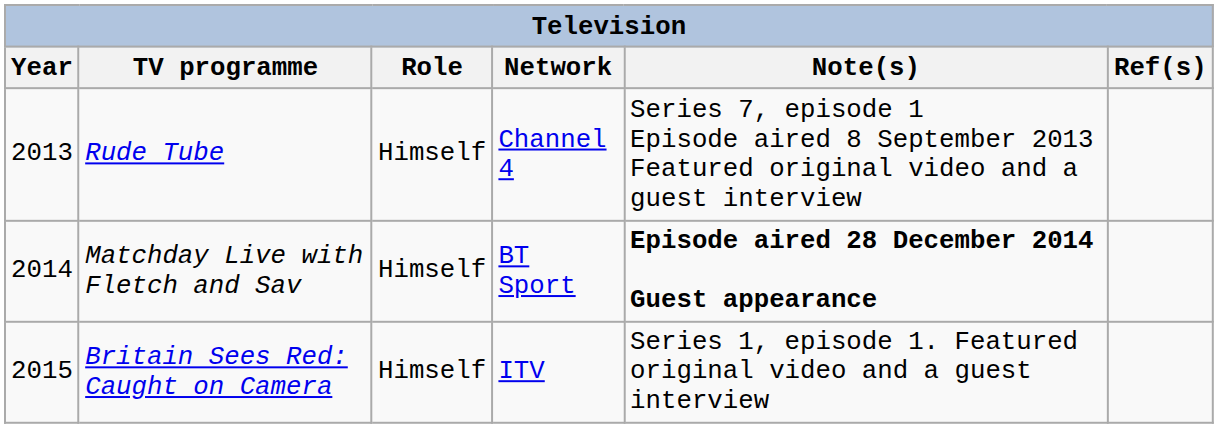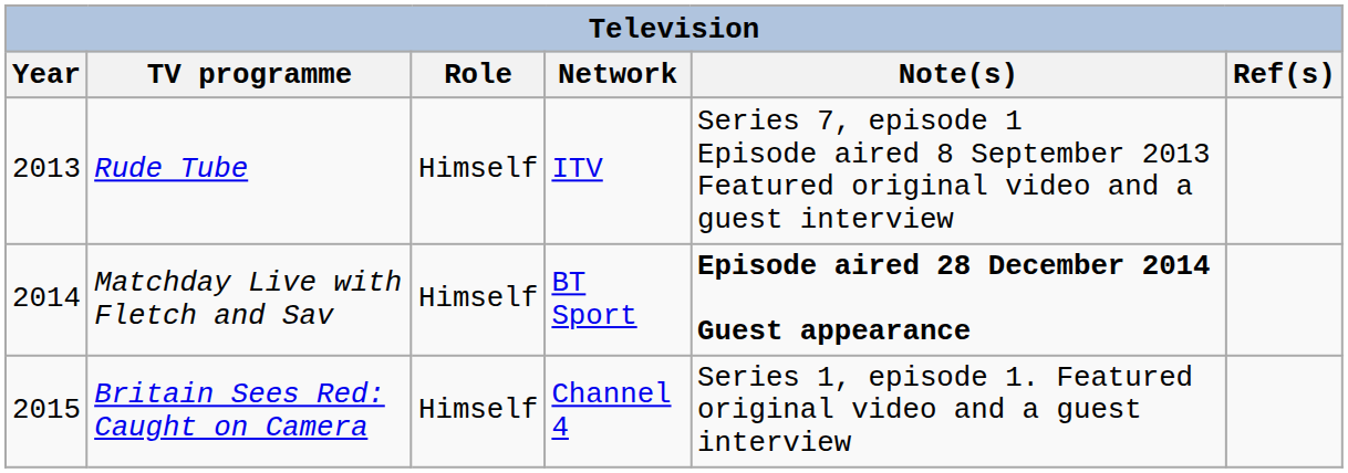Rude Tube | Network: Channel 4 -> ITV
Britain Sees Red: Caught on Camera | Network: ITV -> Channel 4
